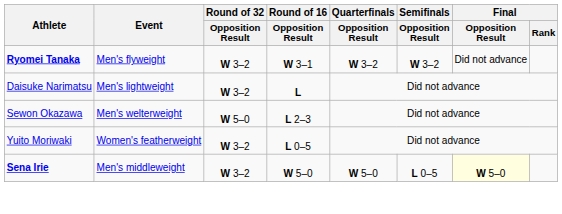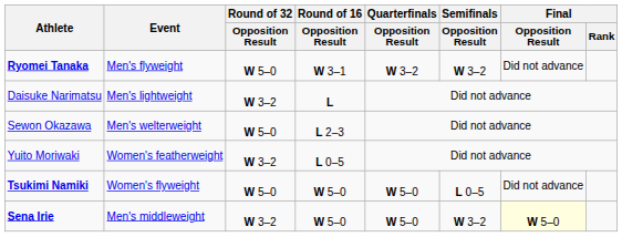Ryomei Tanaka | Round of 32 / Opposition Result: W 3–2 -> W 5–0
+ row: Tsukimi Namiki | Women's flyweight | W 5–0 | W 5–0 | W 5–0 | L 0–5 | Did not advance
Sena Irie | Semifinals / Opposition Result: L 0–5 -> W 3–2
